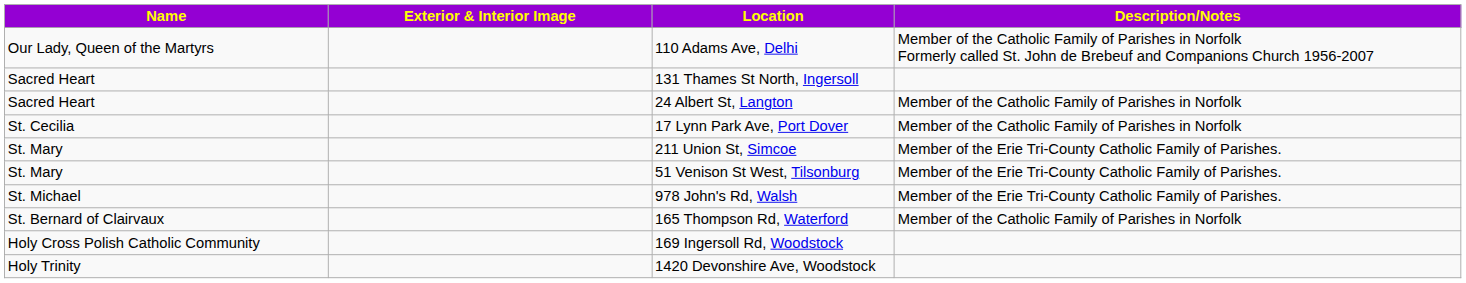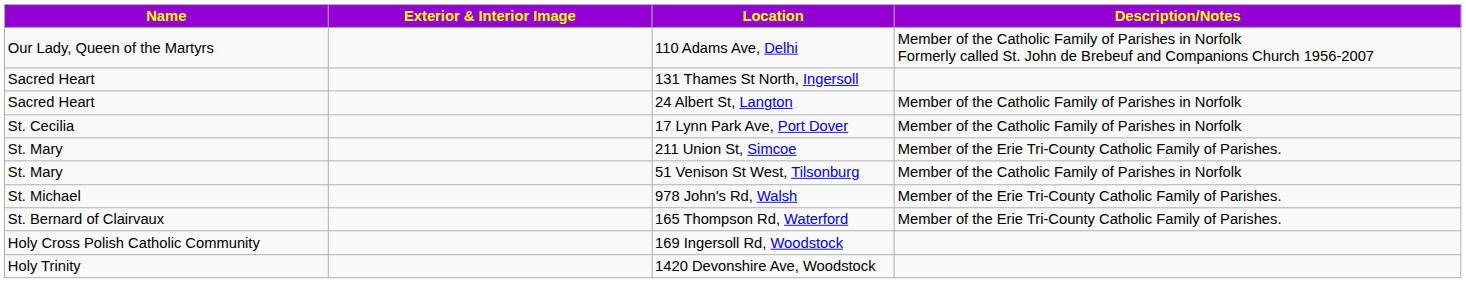51 Venison St West, Tilsonburg | Description/Notes: Member of the Erie Tri-County Catholic Family of Parishes. -> Member of the Catholic Family of Parishes in Norfolk
165 Thompson Rd, Waterford | Description/Notes: Member of the Catholic Family of Parishes in Norfolk -> Member of the Erie Tri-County Catholic Family of Parishes.
